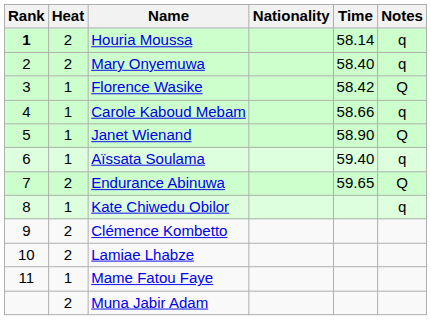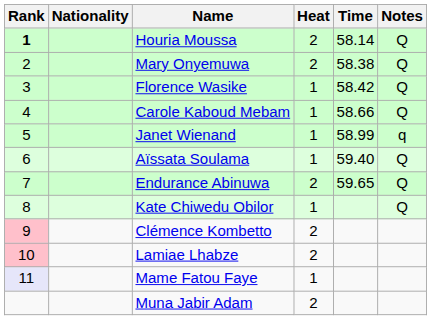columns swapped: Heat <-> Nationality
Houria Moussa | Notes: q -> Q
Mary Onyemuwa | Time: 58.40 -> 58.38
Mary Onyemuwa | Notes: q -> Q
Carole Kaboud Mebam | Notes: q -> Q
Janet Wienand | Time: 58.90 -> 58.99
Janet Wienand | Notes: Q -> q
Aïssata Soulama | Notes: q -> Q
Kate Chiwedu Obilor | Notes: q -> Q
Clémence Kombetto | Rank: no background -> pink background
Lamiae Lhabze | Rank: no background -> pink background
Mame Fatou Faye | Rank: no background -> lavender background
